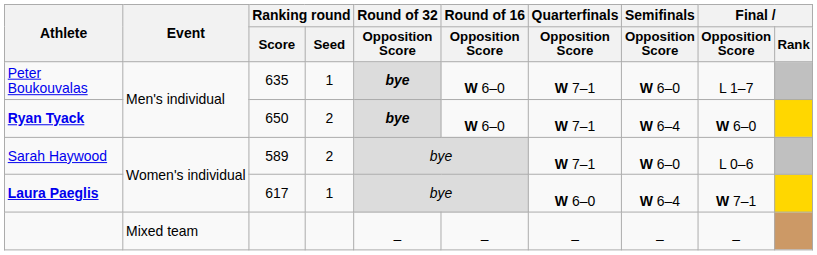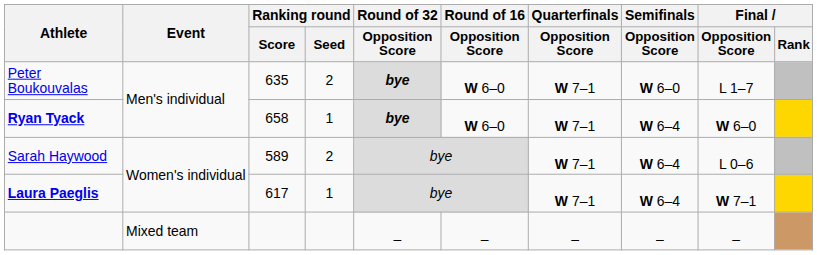Peter Boukouvalas | Ranking round / Seed: 1 -> 2
Ryan Tyack | Ranking round / Score: 650 -> 658
Ryan Tyack | Ranking round / Seed: 2 -> 1
Sarah Haywood | Semifinals / Opposition Score: W 6–0 -> W 6–4
Laura Paeglis | Quarterfinals / Opposition Score: W 6–0 -> W 7–1
